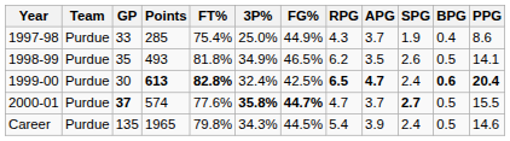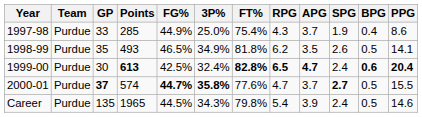columns swapped: FG% <-> FT%
